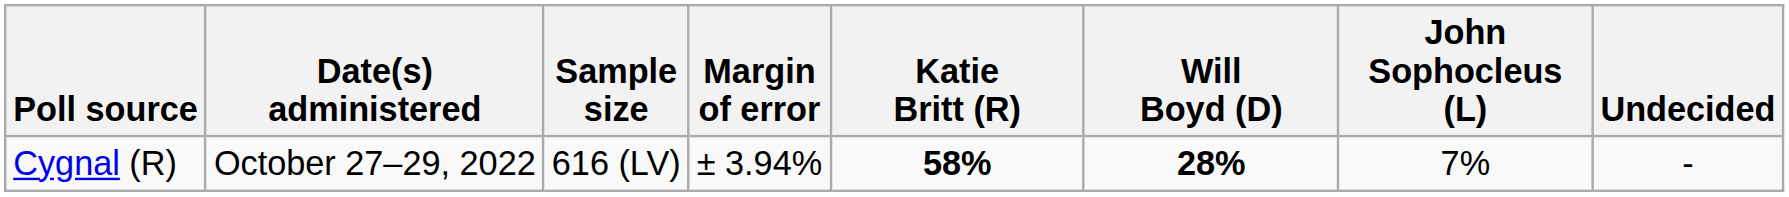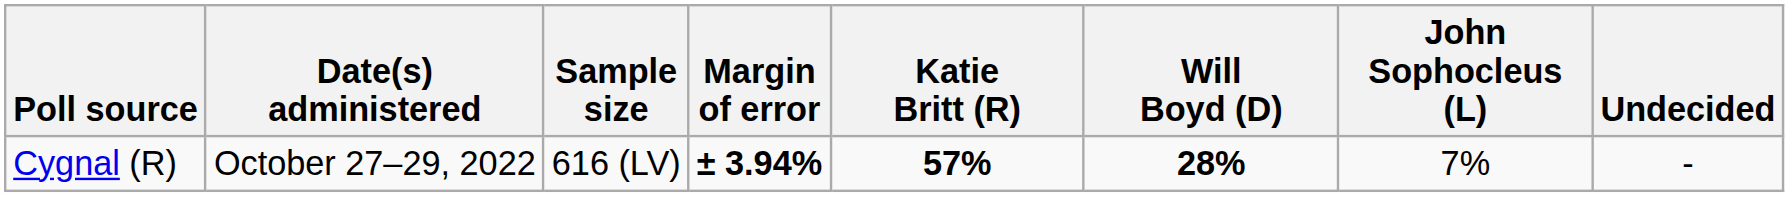Cygnal (R) | Margin of error: normal -> bold
Cygnal (R) | Katie Britt (R): 58% -> 57%
